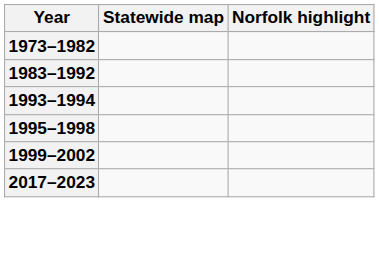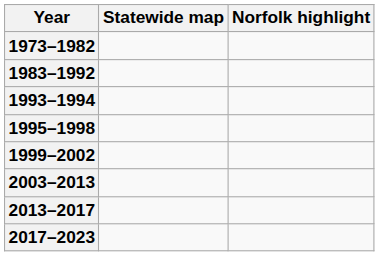+ row: 2003–2013
+ row: 2013–2017
